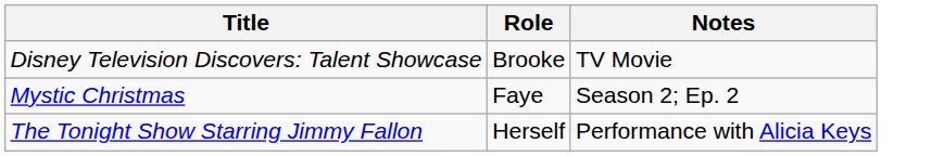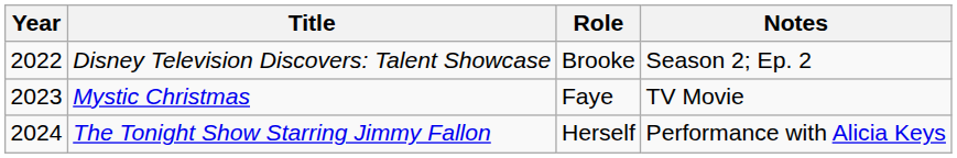+ column: Year | 2022 | 2023 | 2024
Disney Television Discovers: Talent Showcase | Notes: TV Movie -> Season 2; Ep. 2
Mystic Christmas | Notes: Season 2; Ep. 2 -> TV Movie
